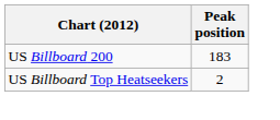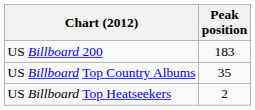+ row: US Billboard Top Country Albums | 35
